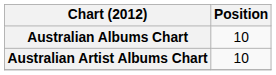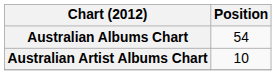Australian Albums Chart | Position: 10 -> 54
